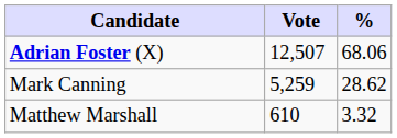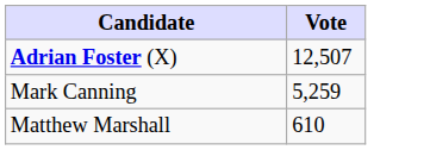- column: % | 68.06 | 28.62 | 3.32
